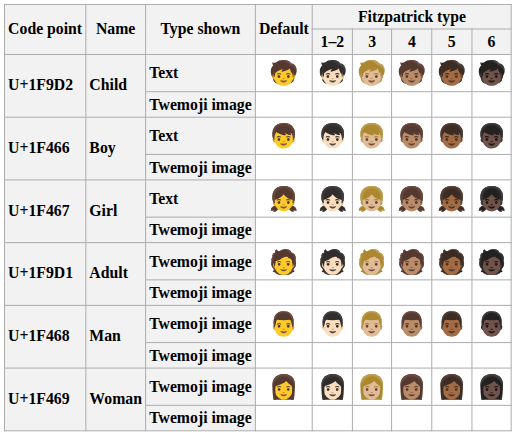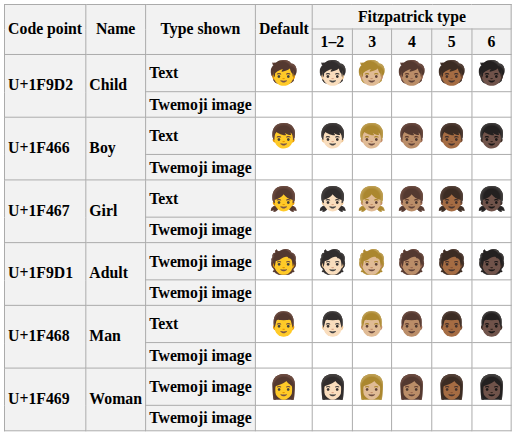👨 | Type shown: Twemoji image -> Text
